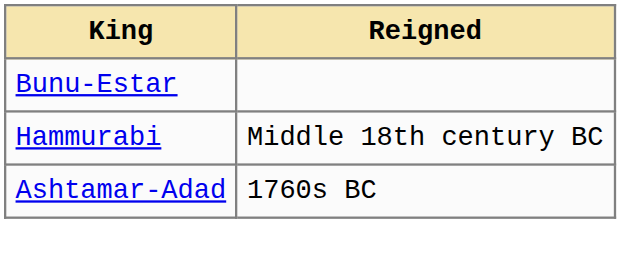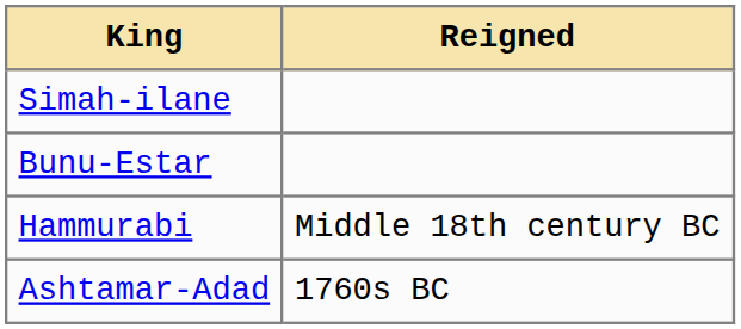+ row: Simah-ilane
